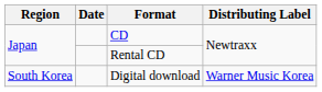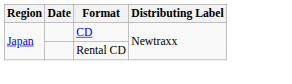- row: South Korea | Digital download | Warner Music Korea
